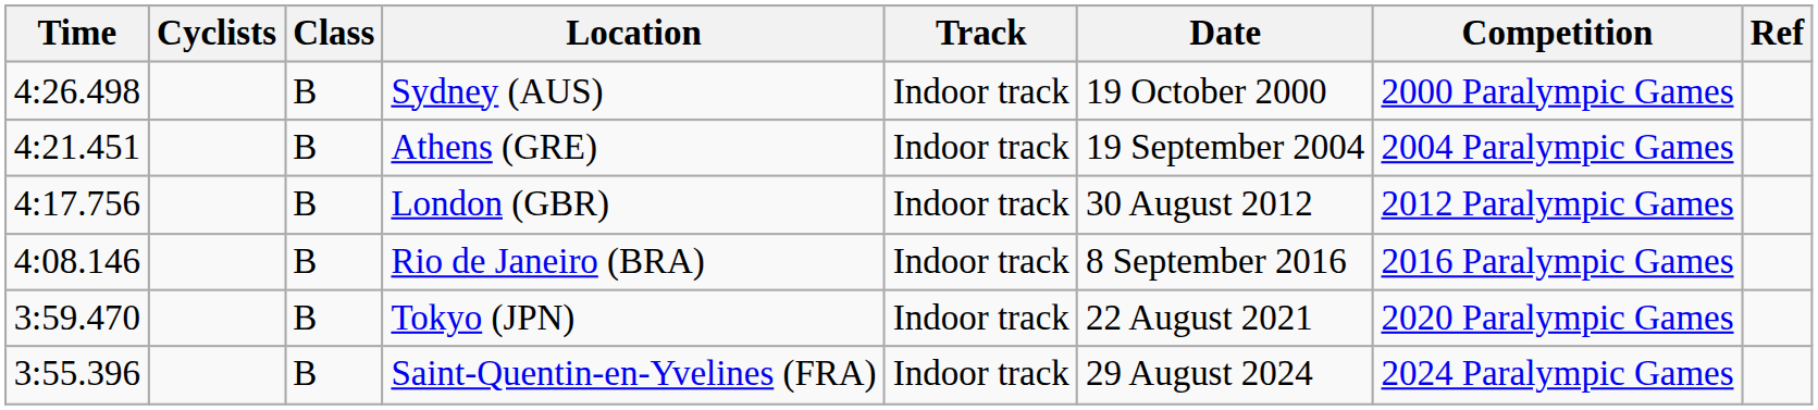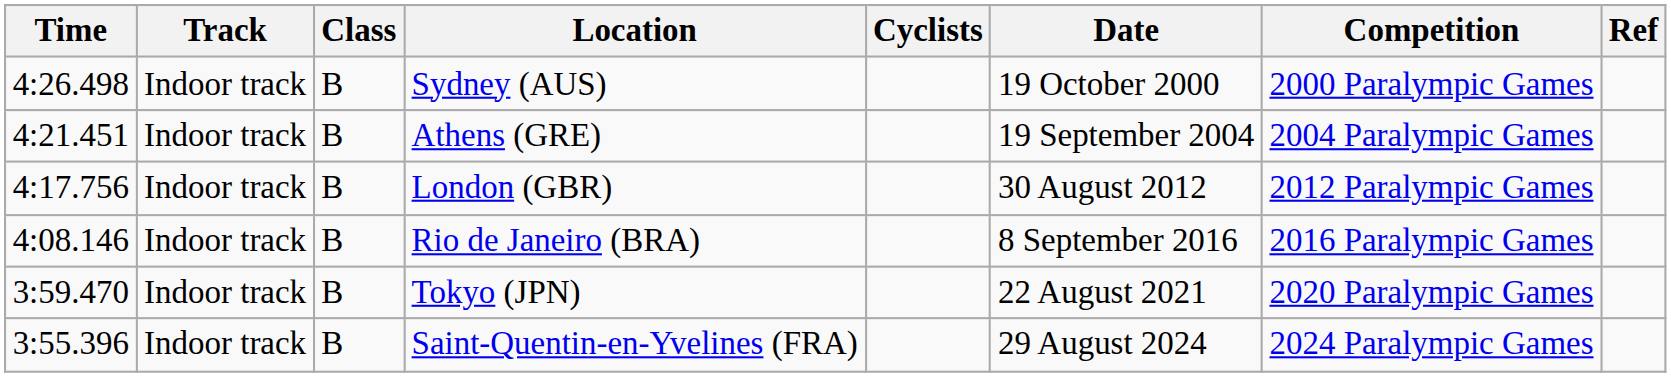columns swapped: Cyclists <-> Track
